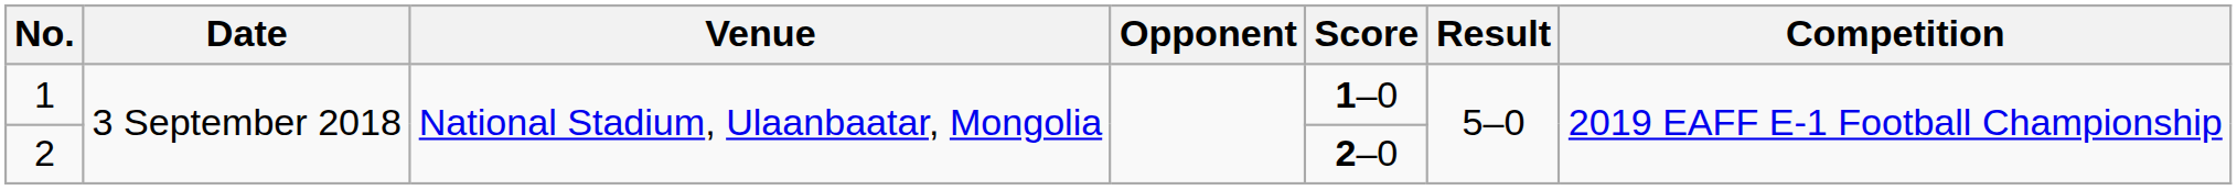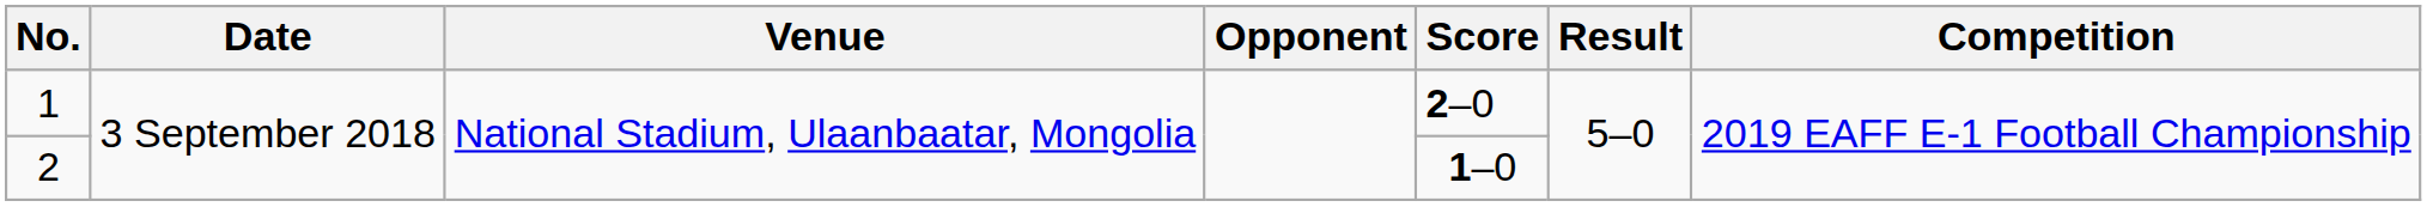1 | Score: 1–0 -> 2–0
2 | Score: 2–0 -> 1–0
